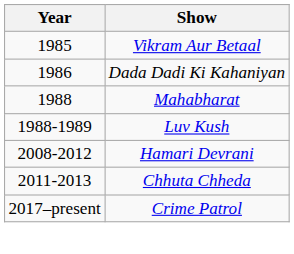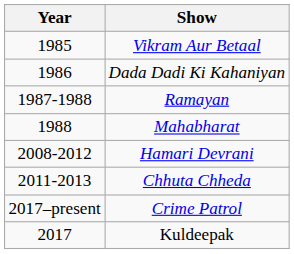+ row: 1987-1988 | Ramayan
- row: 1988-1989 | Luv Kush
+ row: 2017 | Kuldeepak
